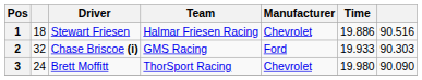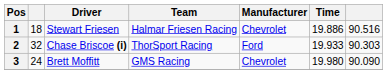2 | Team: GMS Racing -> ThorSport Racing
3 | Team: ThorSport Racing -> GMS Racing
